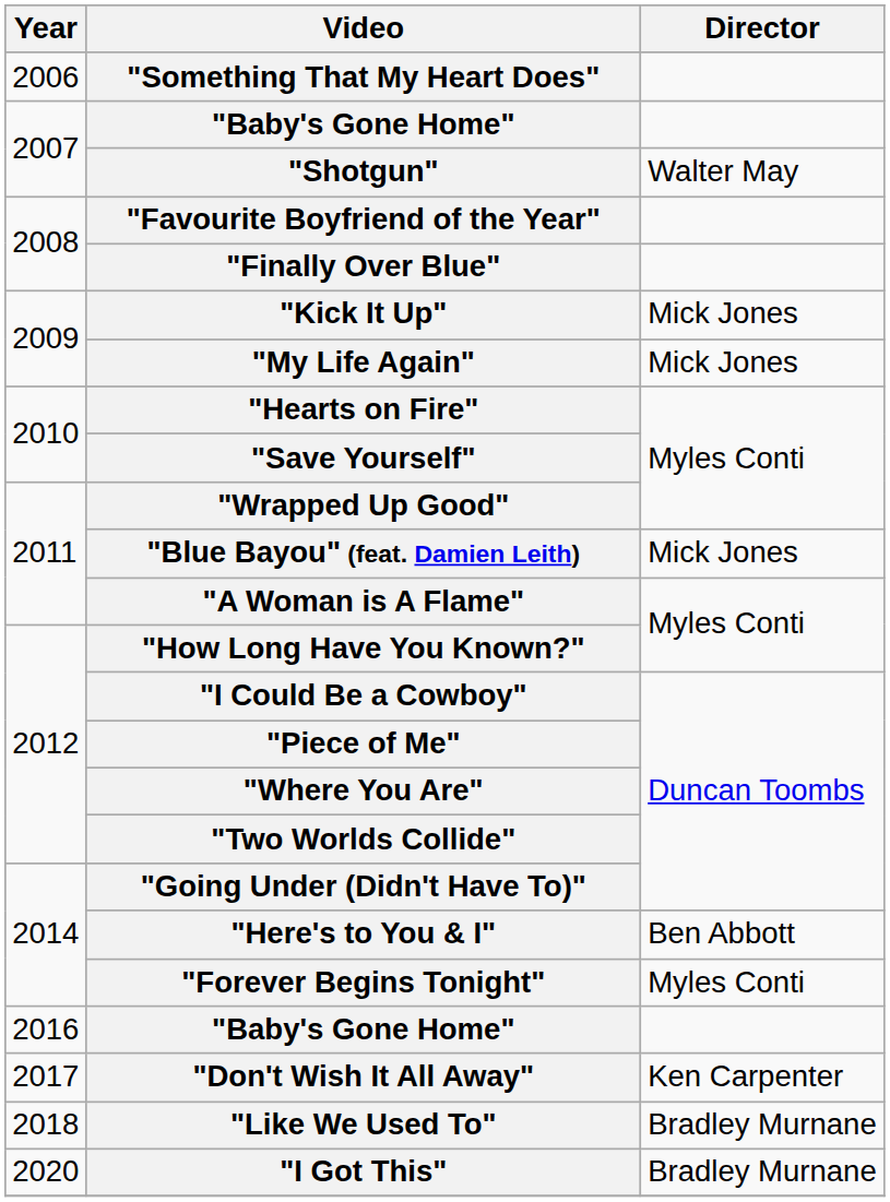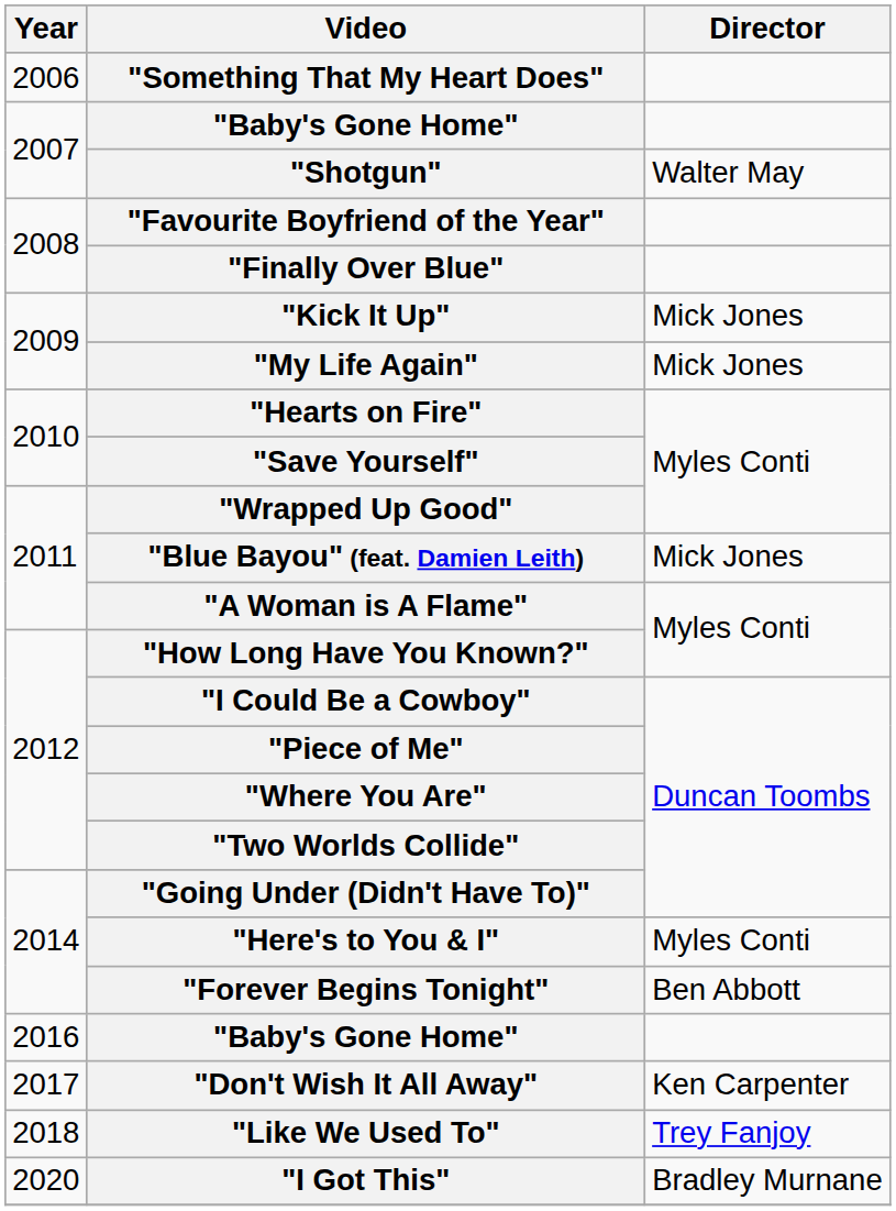"Here's to You & I" | Director: Ben Abbott -> Myles Conti
"Forever Begins Tonight" | Director: Myles Conti -> Ben Abbott
"Like We Used To" | Director: Bradley Murnane -> Trey Fanjoy
